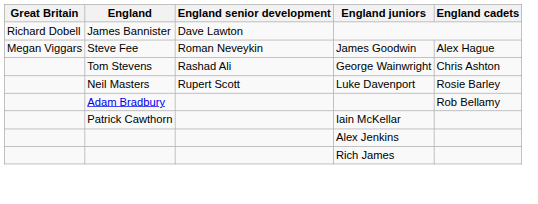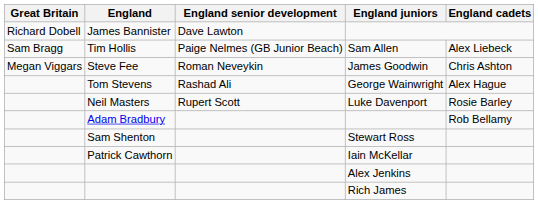+ row: Sam Bragg | Tim Hollis | Paige Nelmes (GB Junior Beach) | Sam Allen | Alex Liebeck
Steve Fee | England cadets: Alex Hague -> Chris Ashton
Tom Stevens | England cadets: Chris Ashton -> Alex Hague
+ row: Sam Shenton | Stewart Ross
